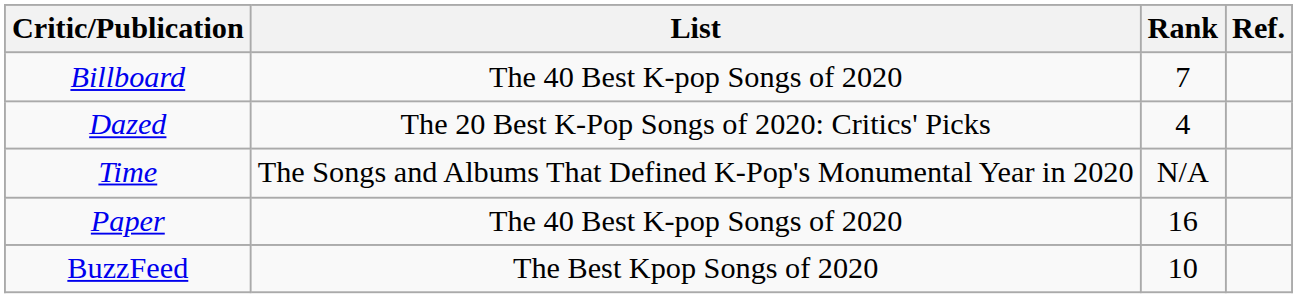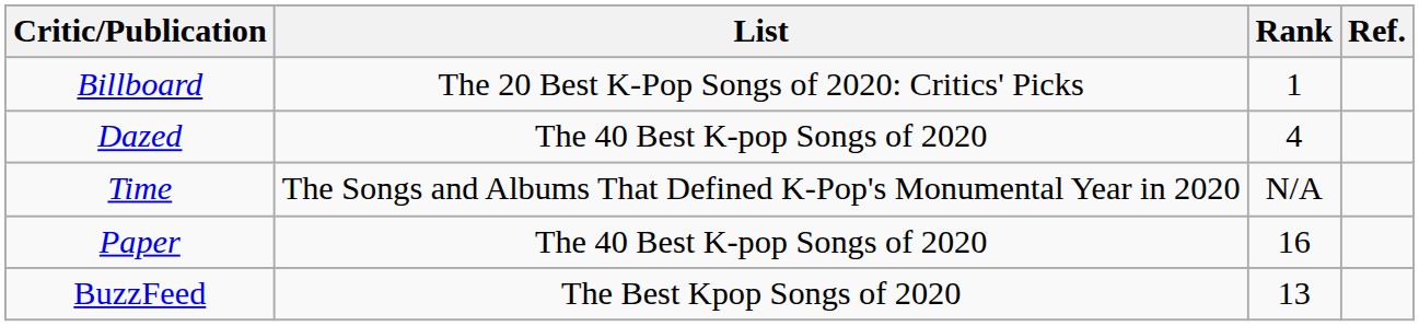Billboard | List: The 40 Best K-pop Songs of 2020 -> The 20 Best K-Pop Songs of 2020: Critics' Picks
Billboard | Rank: 7 -> 1
Dazed | List: The 20 Best K-Pop Songs of 2020: Critics' Picks -> The 40 Best K-pop Songs of 2020
BuzzFeed | Rank: 10 -> 13
